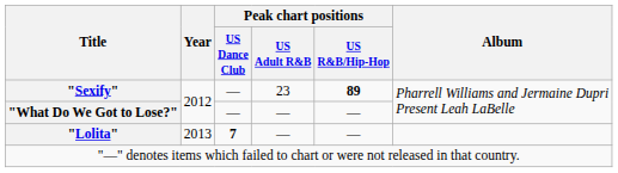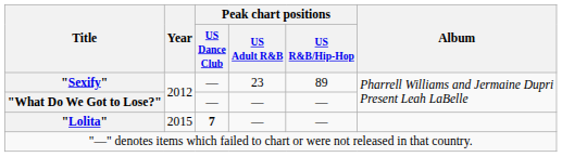"Sexify" | Peak chart positions / US R&B/Hip-Hop: bold -> normal
"Lolita" | Year: 2013 -> 2015
